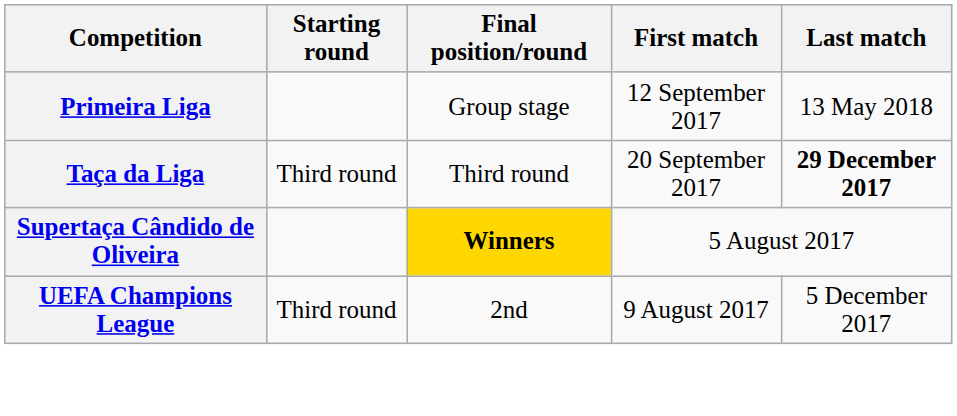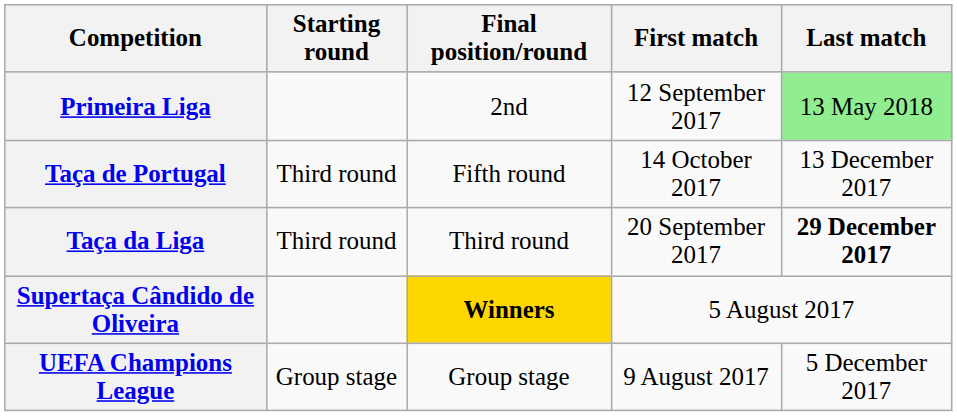Primeira Liga | Final position/round: Group stage -> 2nd
Primeira Liga | Last match: no background -> lightgreen background
+ row: Taça de Portugal | Third round | Fifth round | 14 October 2017 | 13 December 2017
UEFA Champions League | Starting round: Third round -> Group stage
UEFA Champions League | Final position/round: 2nd -> Group stage
